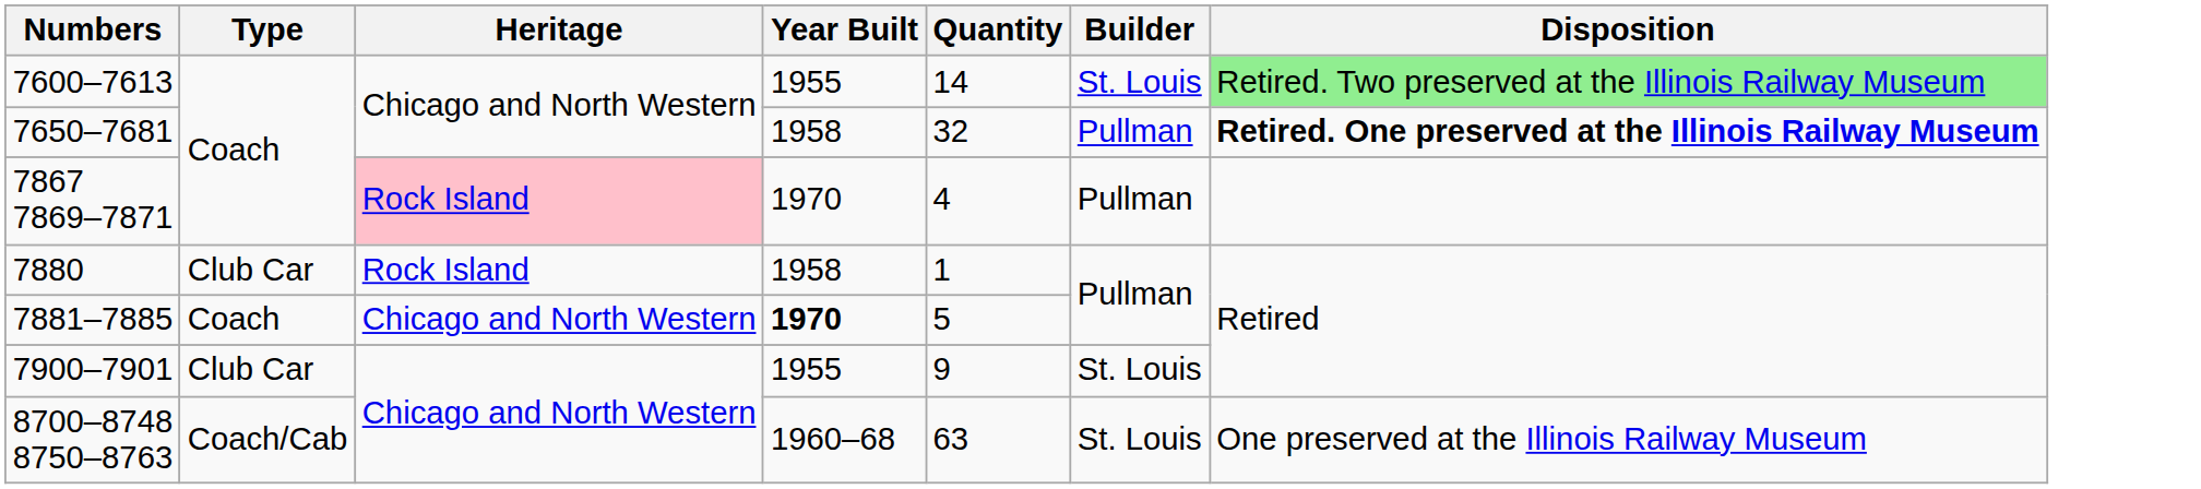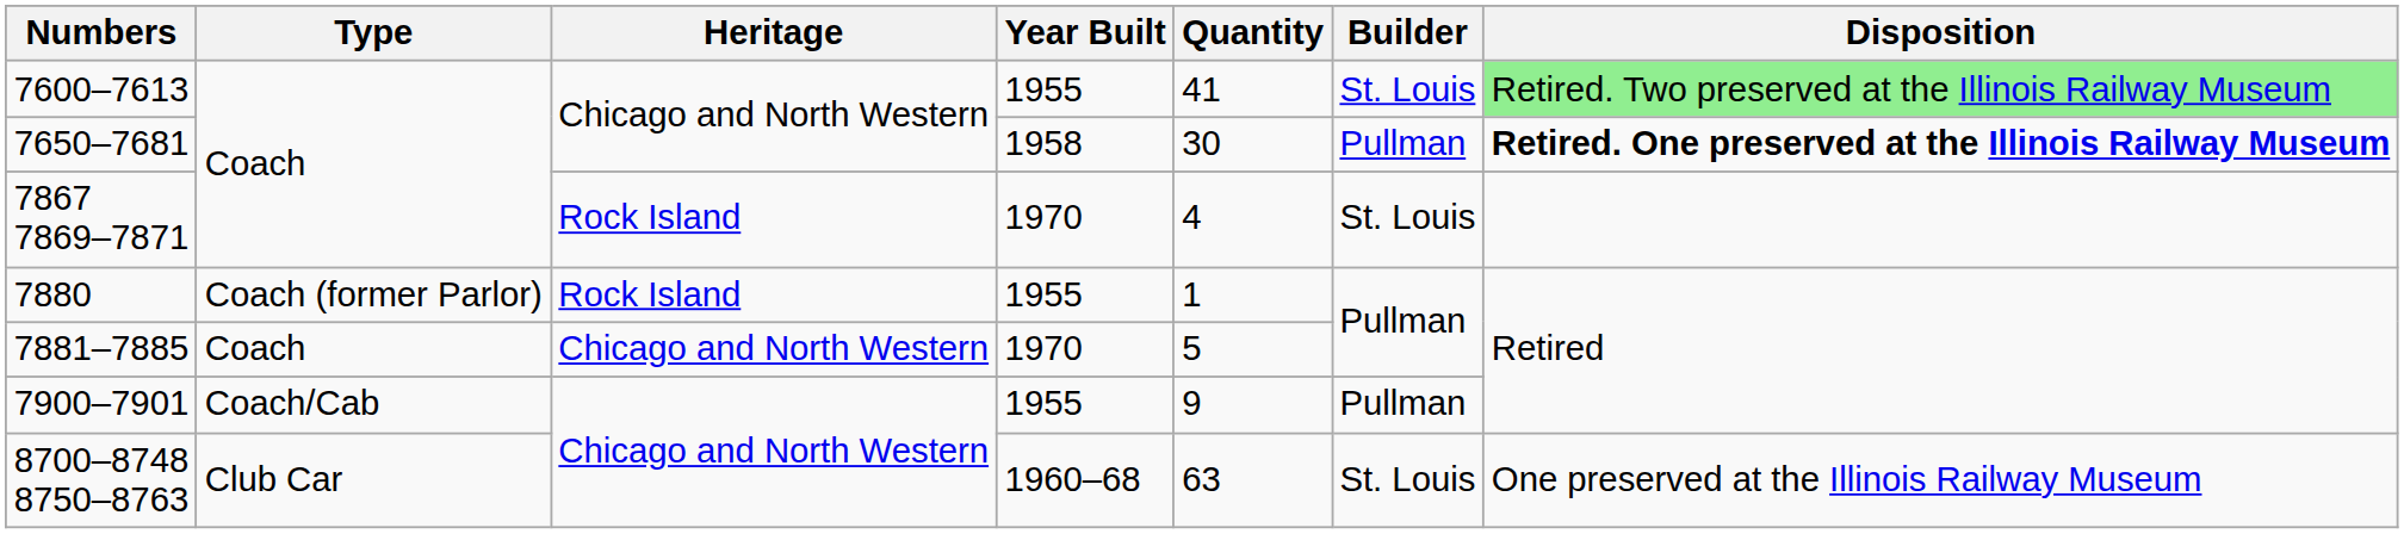7600–7613 | Quantity: 14 -> 41
7650–7681 | Quantity: 32 -> 30
7867 7869–7871 | Heritage: pink background -> no background
7867 7869–7871 | Builder: Pullman -> St. Louis
7880 | Type: Club Car -> Coach (former Parlor)
7880 | Year Built: 1958 -> 1955
7881–7885 | Year Built: bold -> normal
7900–7901 | Type: Club Car -> Coach/Cab
7900–7901 | Builder: St. Louis -> Pullman
8700–8748 8750–8763 | Type: Coach/Cab -> Club Car
